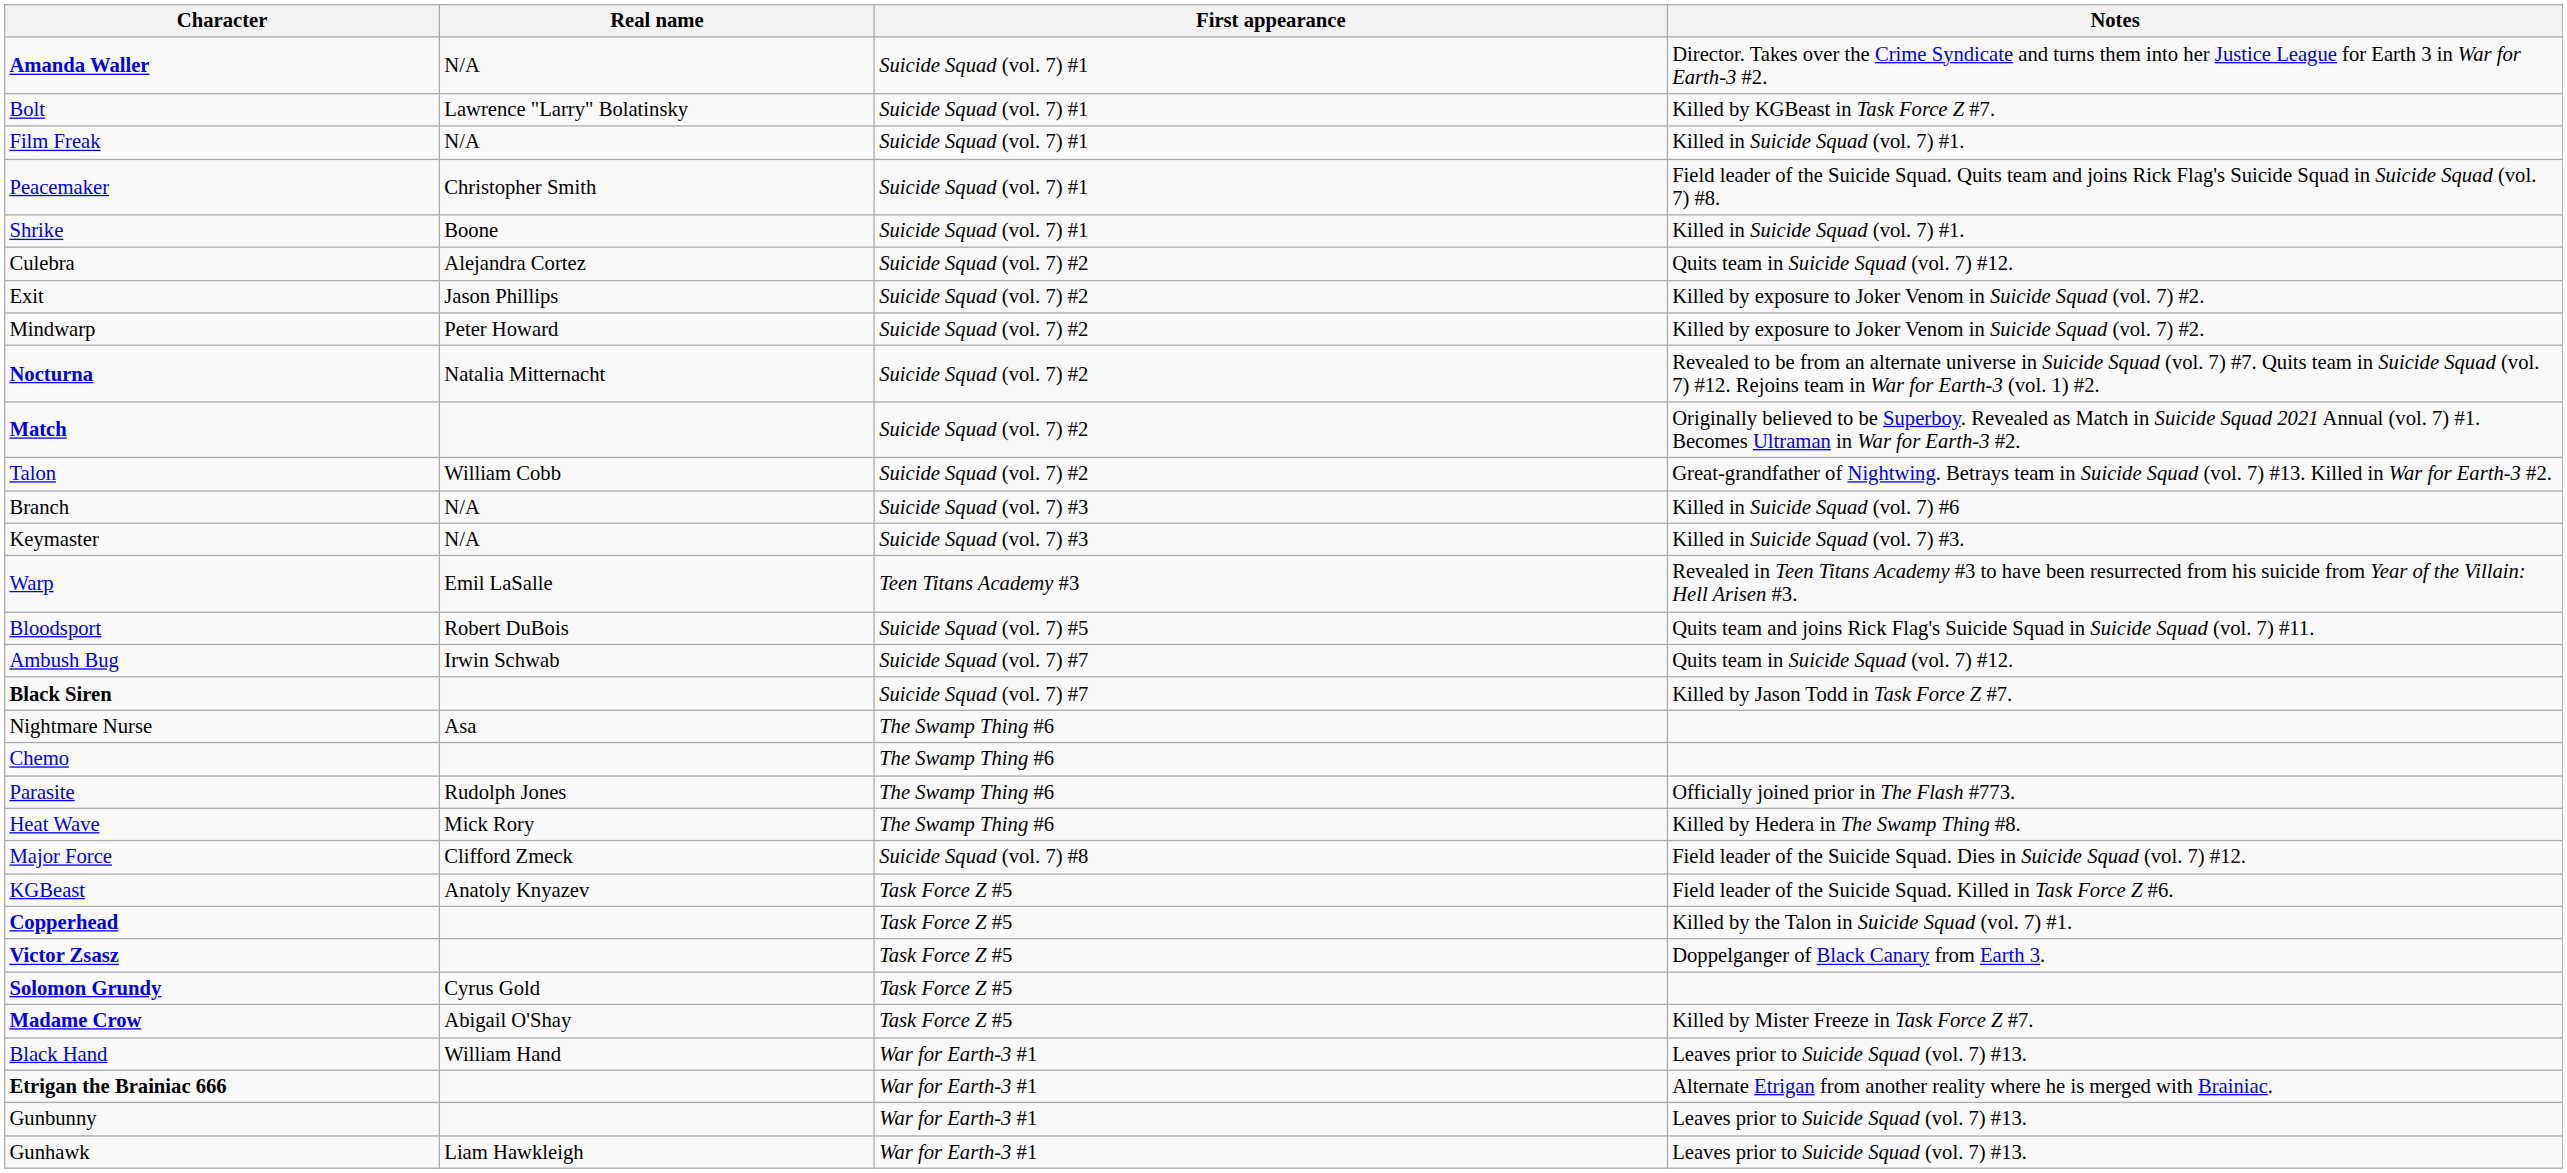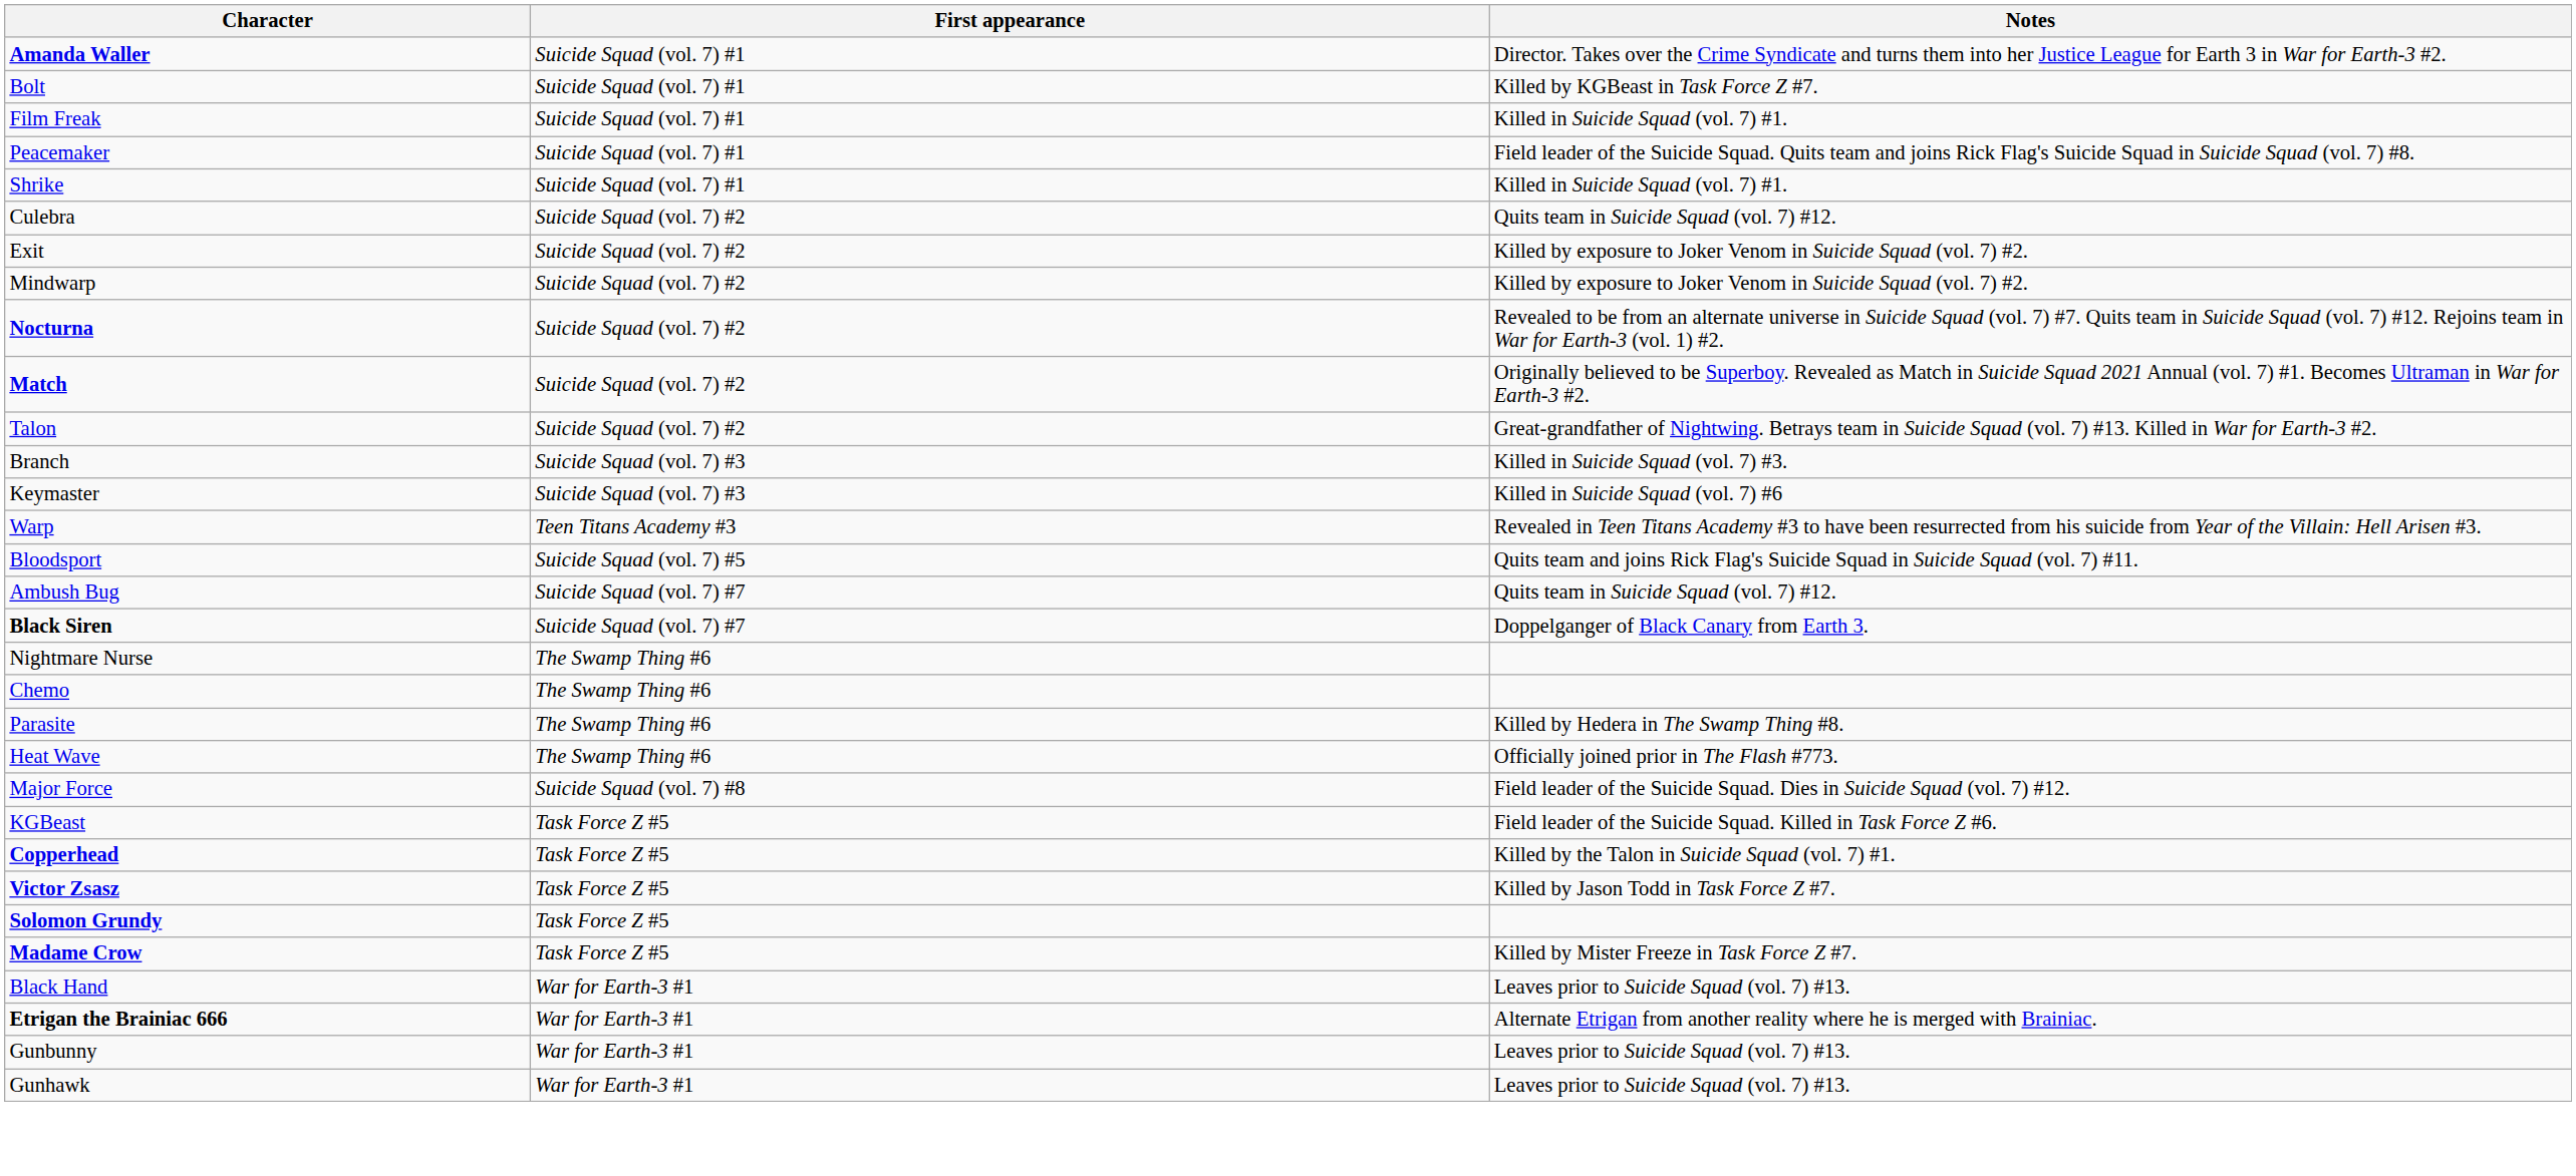- column: Real name | N/A | Lawrence "Larry" Bolatinsky | N/A | Christopher Smith | Boone | Alejandra Cortez | Jason Phillips | Peter Howard | Natalia Mitternacht | William Cobb | N/A | N/A | Emil LaSalle | Robert DuBois | Irwin Schwab | Asa | Rudolph Jones | Mick Rory | Clifford Zmeck | Anatoly Knyazev | Cyrus Gold | Abigail O'Shay | William Hand | Liam Hawkleigh
Branch | Notes: Killed in Suicide Squad (vol. 7) #6 -> Killed in Suicide Squad (vol. 7) #3.
Keymaster | Notes: Killed in Suicide Squad (vol. 7) #3. -> Killed in Suicide Squad (vol. 7) #6
Black Siren | Notes: Killed by Jason Todd in Task Force Z #7. -> Doppelganger of Black Canary from Earth 3.
Parasite | Notes: Officially joined prior in The Flash #773. -> Killed by Hedera in The Swamp Thing #8.
Heat Wave | Notes: Killed by Hedera in The Swamp Thing #8. -> Officially joined prior in The Flash #773.
Victor Zsasz | Notes: Doppelganger of Black Canary from Earth 3. -> Killed by Jason Todd in Task Force Z #7.
